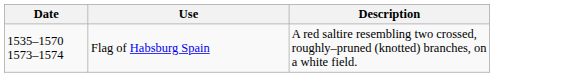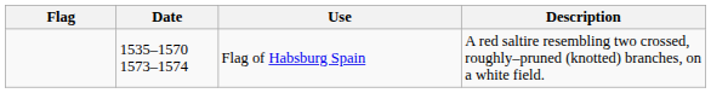+ column: Flag
